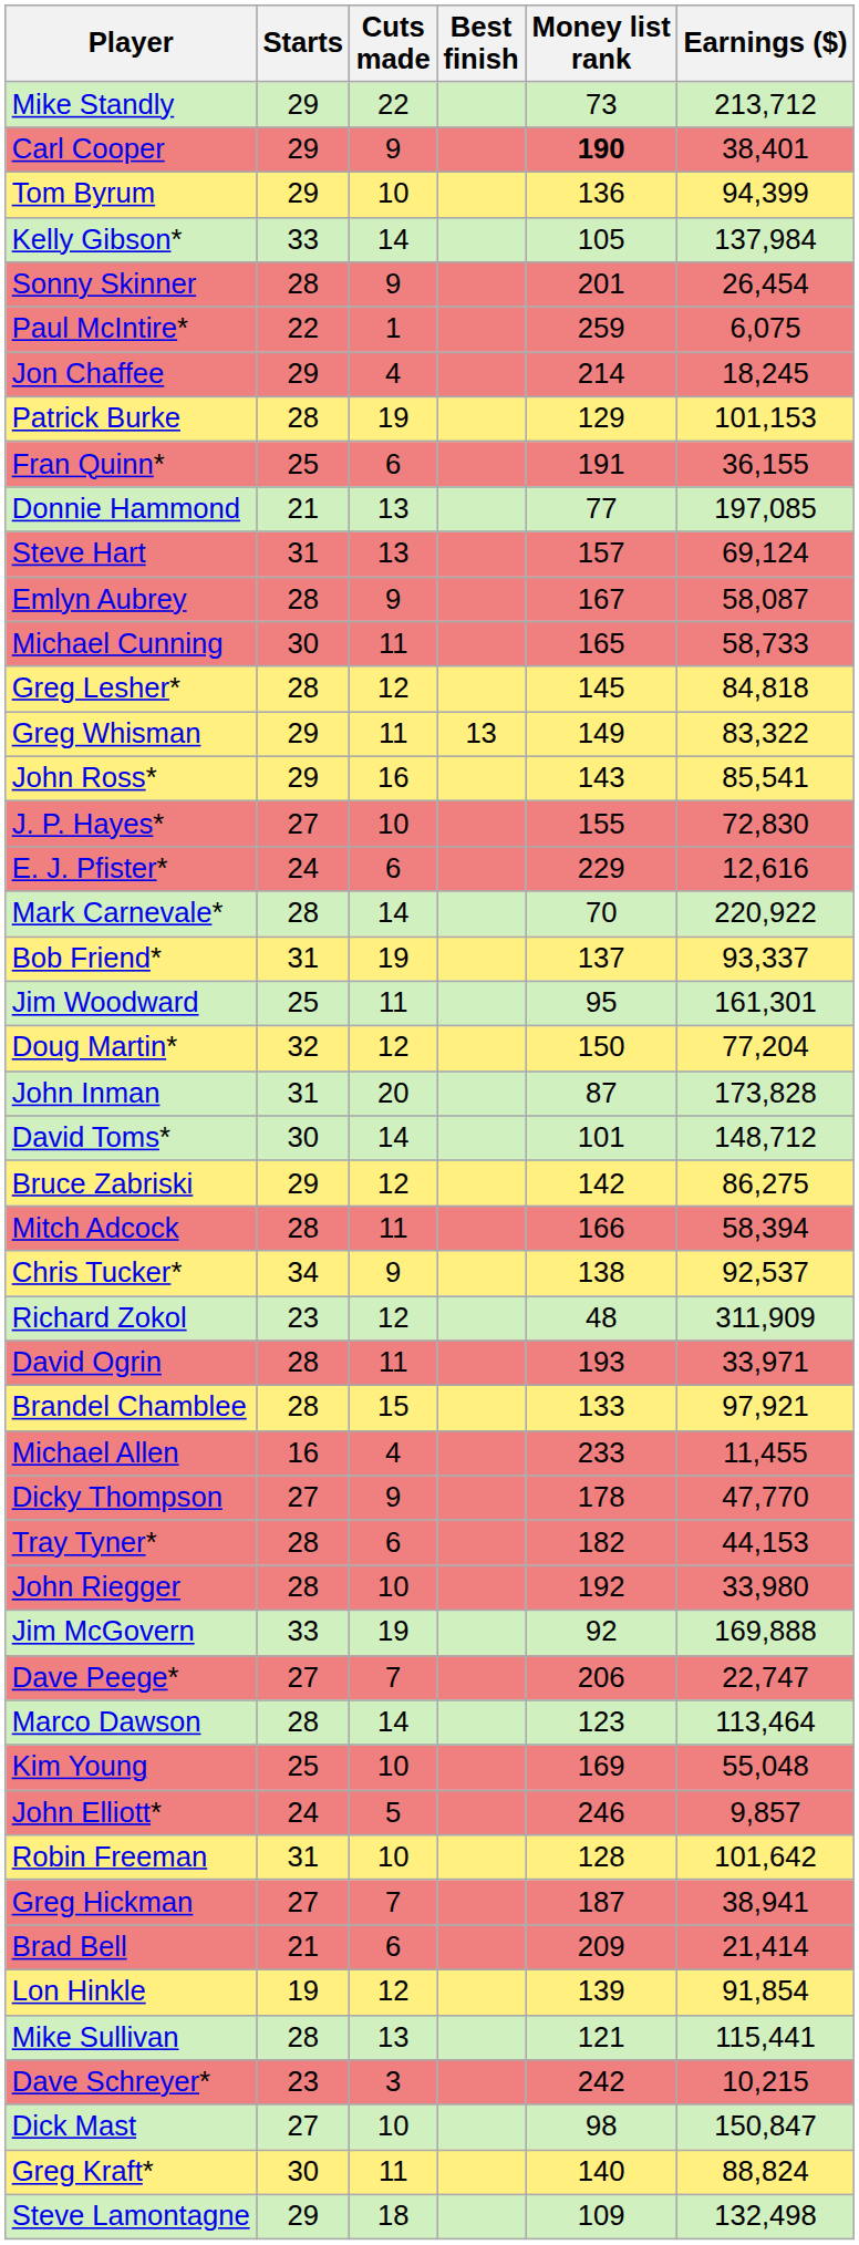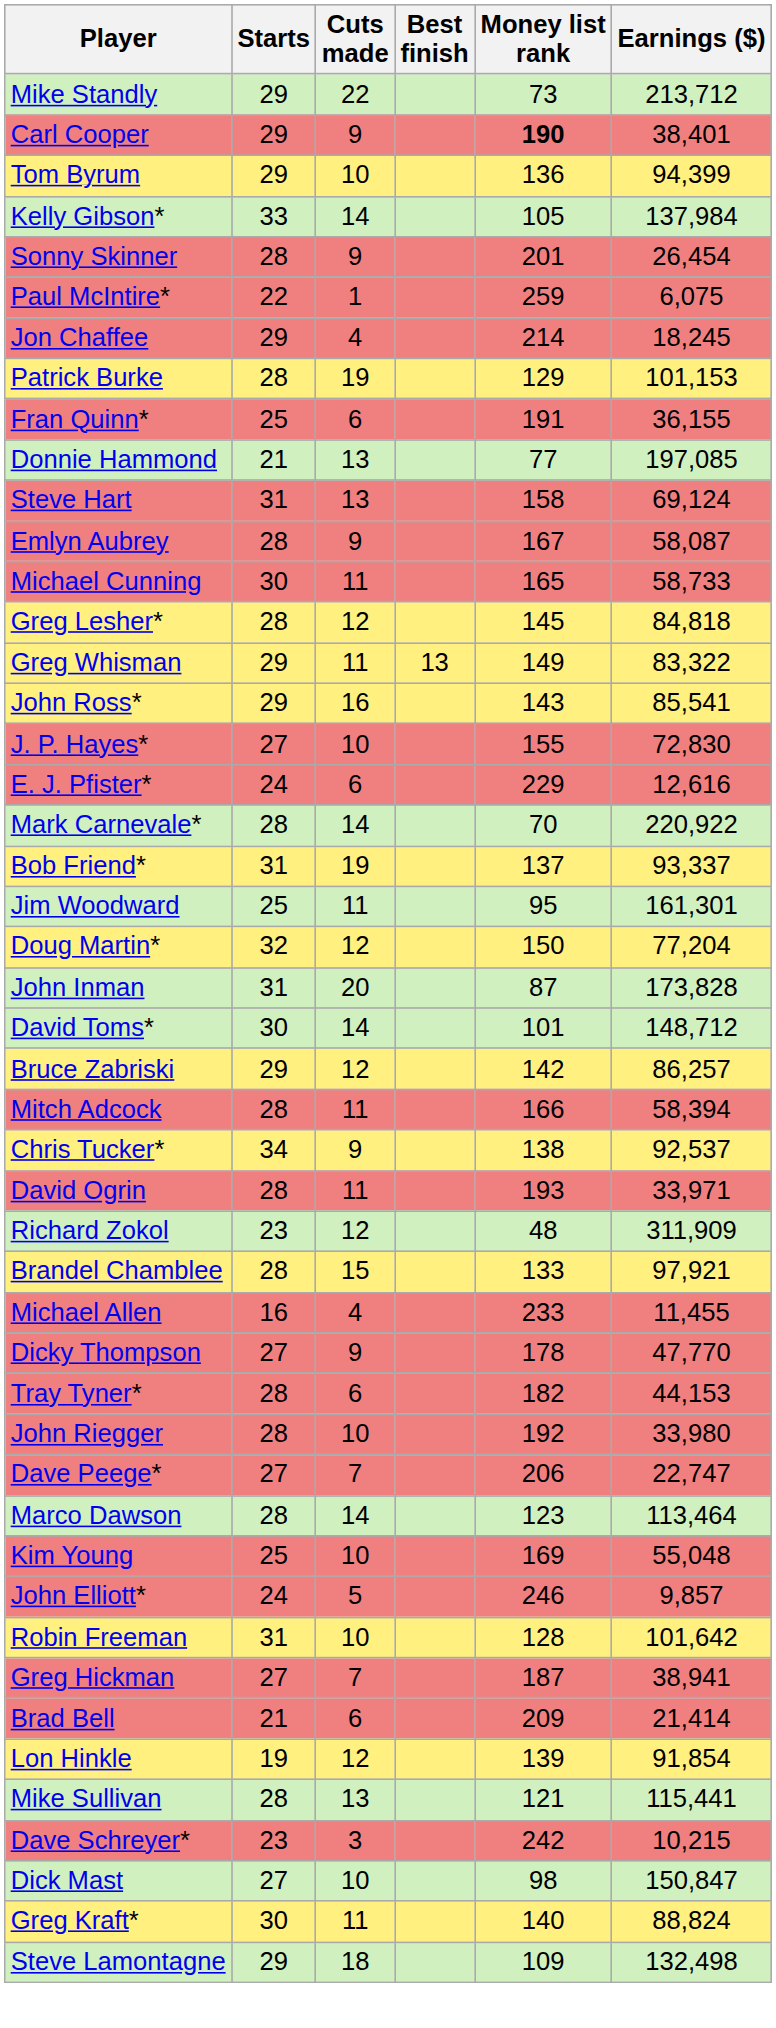Steve Hart | Money list rank: 157 -> 158
Bruce Zabriski | Earnings ($): 86,275 -> 86,257
rows swapped: Richard Zokol <-> David Ogrin
- row: Jim McGovern | 33 | 19 | 92 | 169,888
